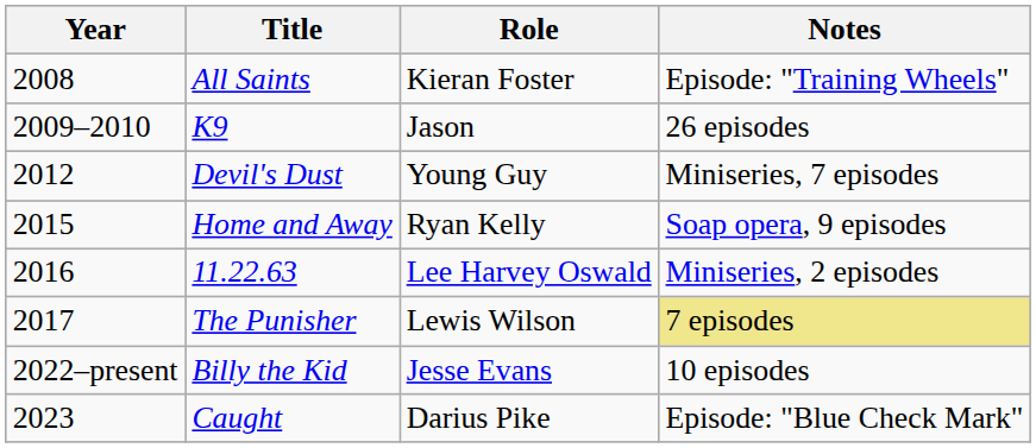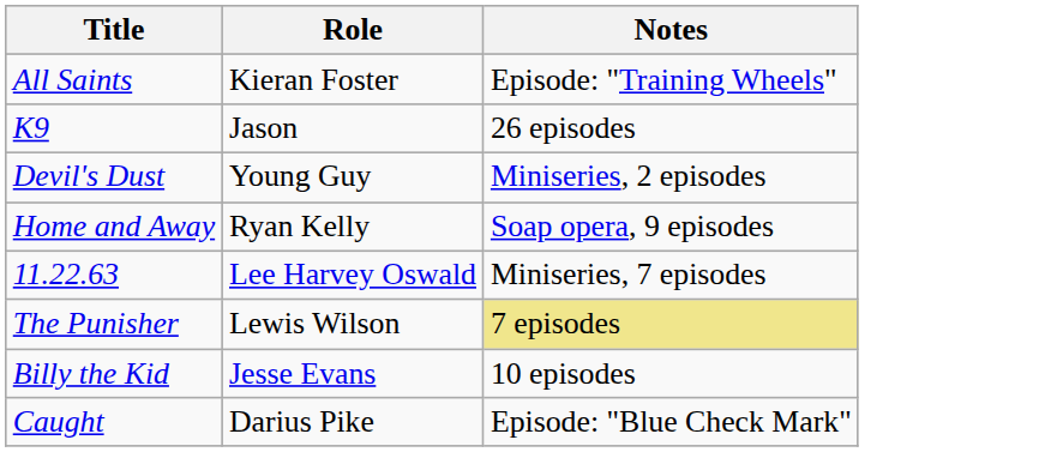- column: Year | 2008 | 2009–2010 | 2012 | 2015 | 2016 | 2017 | 2022–present | 2023
Devil's Dust | Notes: Miniseries, 7 episodes -> Miniseries, 2 episodes
11.22.63 | Notes: Miniseries, 2 episodes -> Miniseries, 7 episodes
